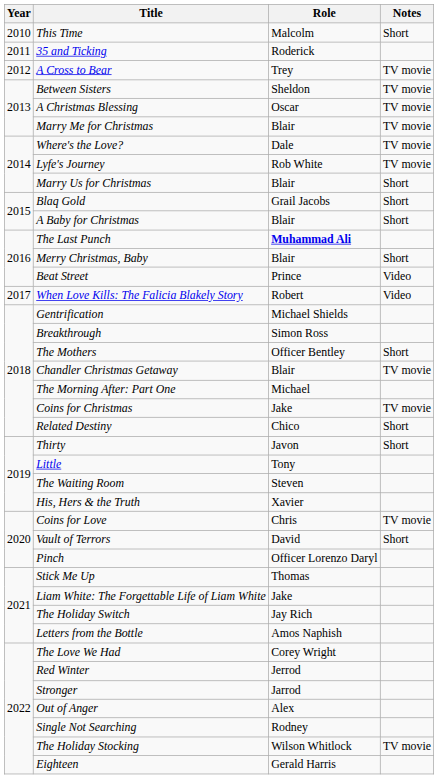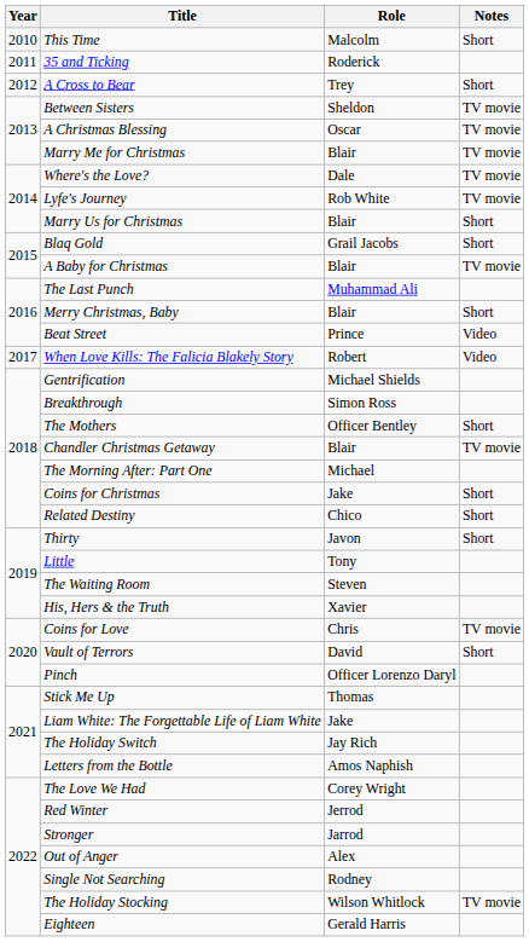A Cross to Bear | Notes: TV movie -> Short
A Baby for Christmas | Notes: Short -> TV movie
The Last Punch | Role: bold -> normal
Coins for Christmas | Notes: TV movie -> Short
